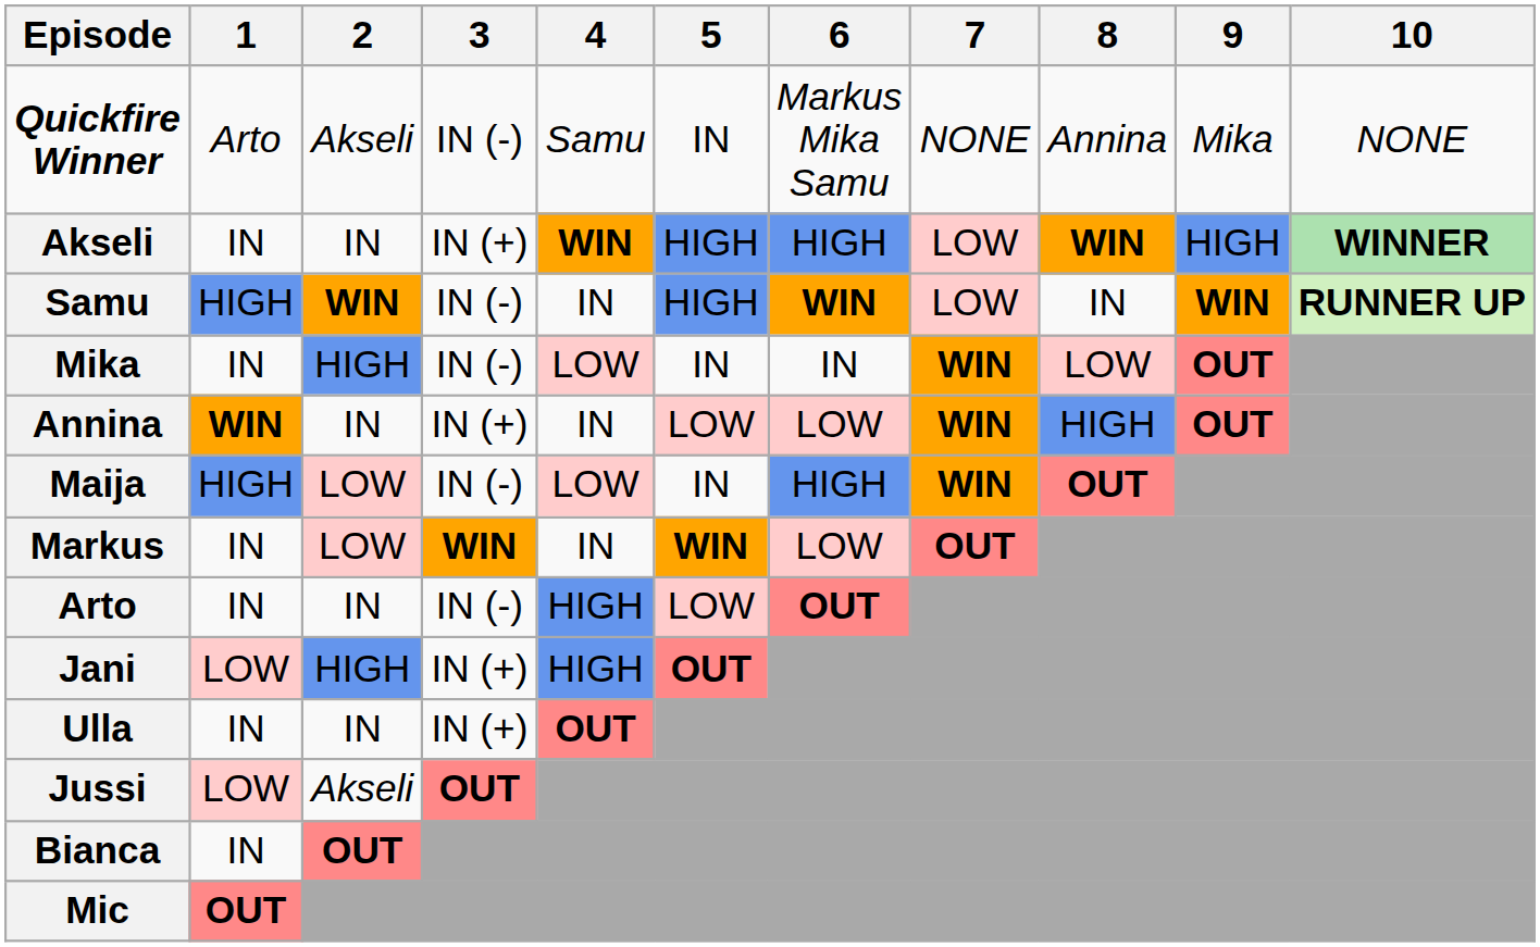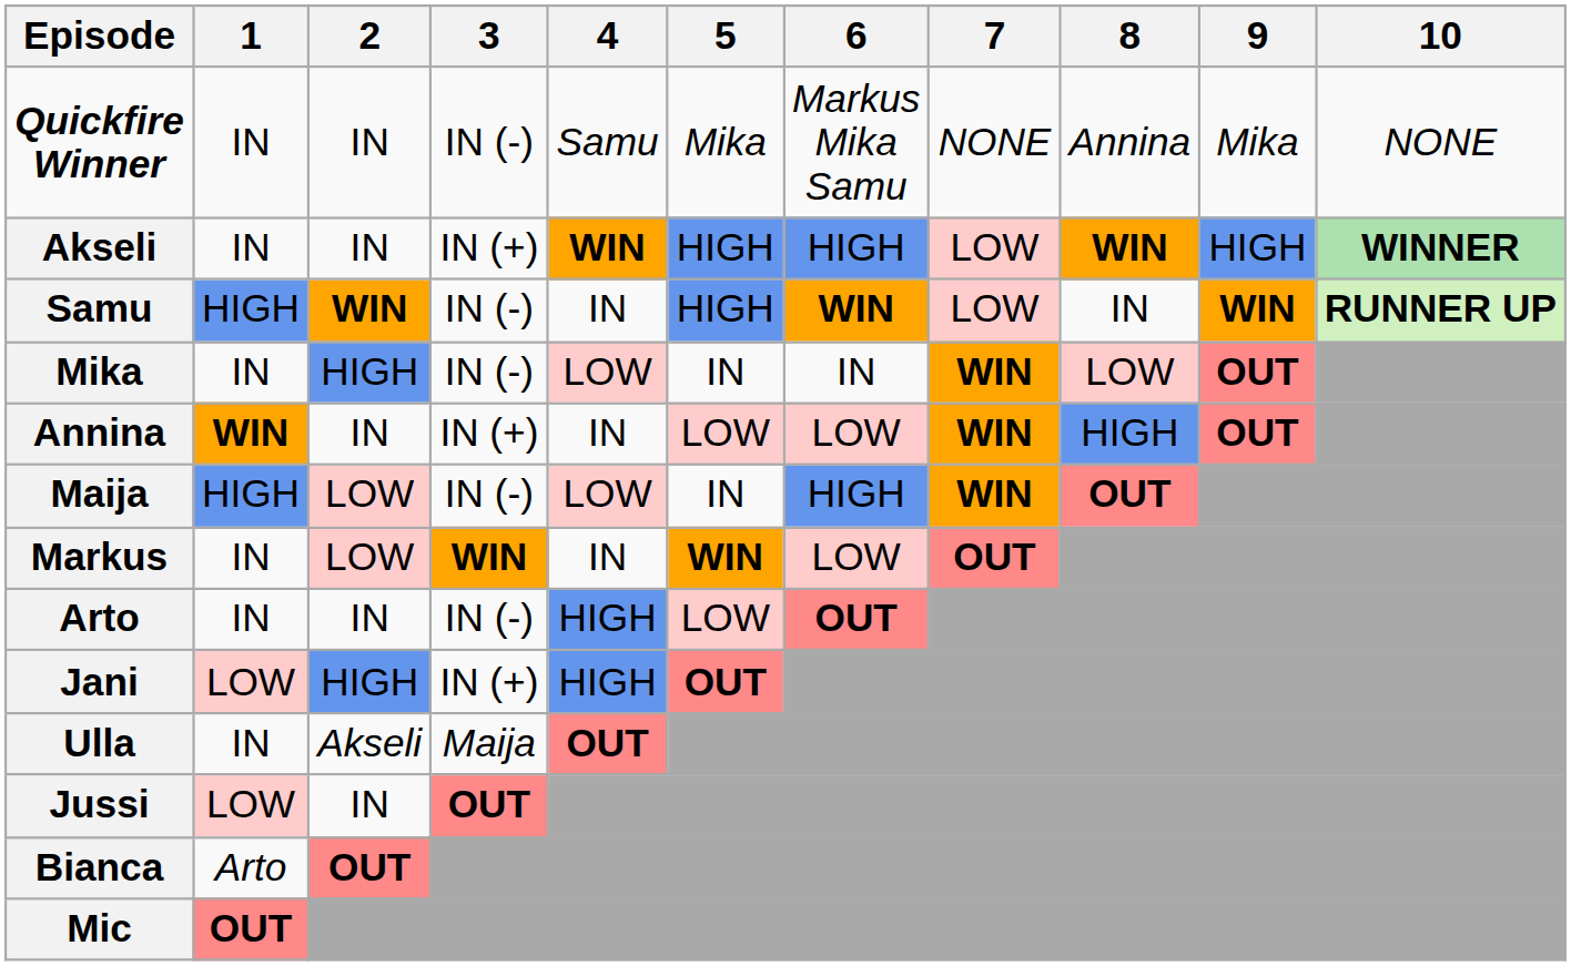Quickfire Winner | 1: Arto -> IN
Quickfire Winner | 2: Akseli -> IN
Quickfire Winner | 5: IN -> Mika
Ulla | 2: IN -> Akseli
Ulla | 3: IN (+) -> Maija
Jussi | 2: Akseli -> IN
Bianca | 1: IN -> Arto
